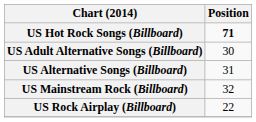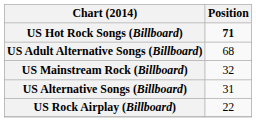US Adult Alternative Songs (Billboard) | Position: 30 -> 68
rows swapped: US Alternative Songs (Billboard) <-> US Mainstream Rock (Billboard)
